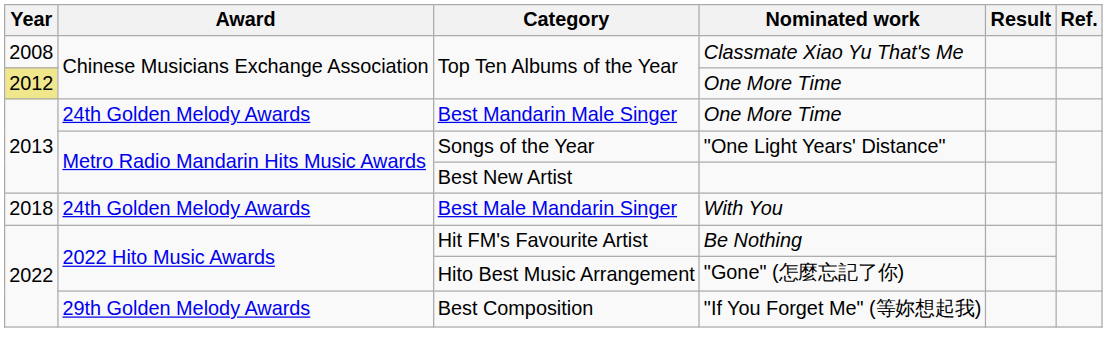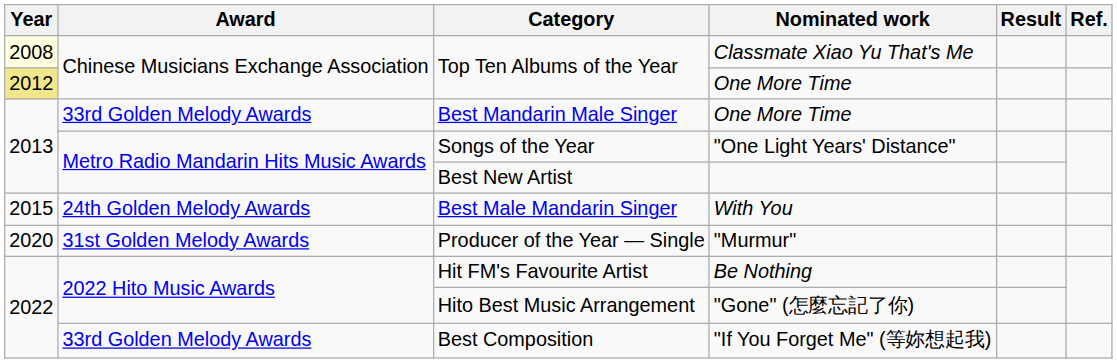Top Ten Albums of the Year / Classmate Xiao Yu That's Me | Year: no background -> lightyellow background
Best Mandarin Male Singer | Award: 24th Golden Melody Awards -> 33rd Golden Melody Awards
Best Male Mandarin Singer | Year: 2018 -> 2015
+ row: 2020 | 31st Golden Melody Awards | Producer of the Year — Single | "Murmur"
Best Composition | Award: 29th Golden Melody Awards -> 33rd Golden Melody Awards
